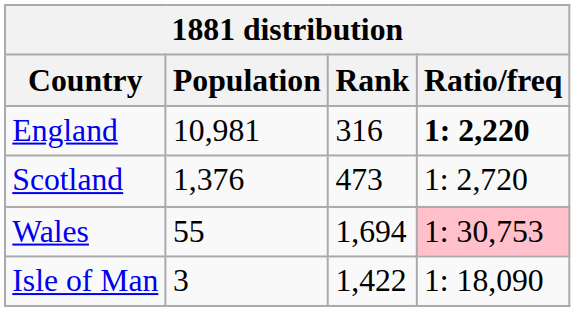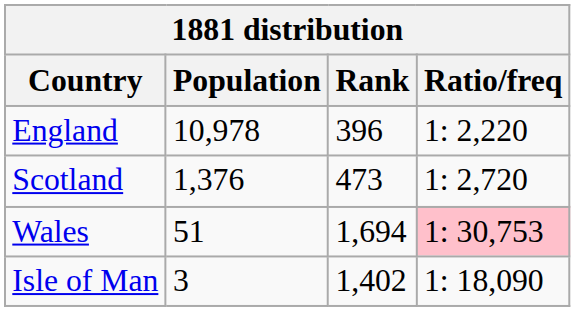England | Population: 10,981 -> 10,978
England | Rank: 316 -> 396
England | Ratio/freq: bold -> normal
Wales | Population: 55 -> 51
Isle of Man | Rank: 1,422 -> 1,402
